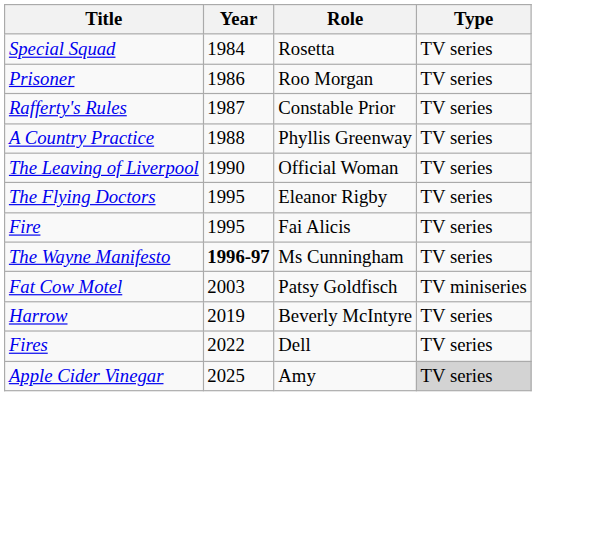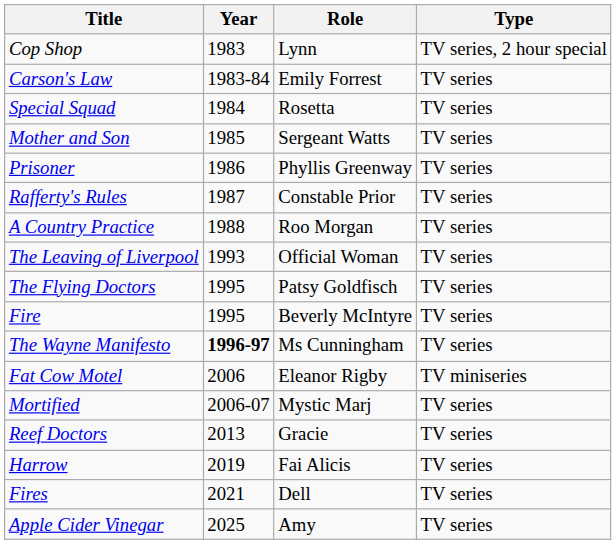+ row: Cop Shop | 1983 | Lynn | TV series, 2 hour special
+ row: Carson's Law | 1983-84 | Emily Forrest | TV series
+ row: Mother and Son | 1985 | Sergeant Watts | TV series
Prisoner | Role: Roo Morgan -> Phyllis Greenway
A Country Practice | Role: Phyllis Greenway -> Roo Morgan
The Leaving of Liverpool | Year: 1990 -> 1993
The Flying Doctors | Role: Eleanor Rigby -> Patsy Goldfisch
Fire | Role: Fai Alicis -> Beverly McIntyre
Fat Cow Motel | Year: 2003 -> 2006
Fat Cow Motel | Role: Patsy Goldfisch -> Eleanor Rigby
+ row: Mortified | 2006-07 | Mystic Marj | TV series
+ row: Reef Doctors | 2013 | Gracie | TV series
Harrow | Role: Beverly McIntyre -> Fai Alicis
Fires | Year: 2022 -> 2021
Apple Cider Vinegar | Type: lightgrey background -> no background
